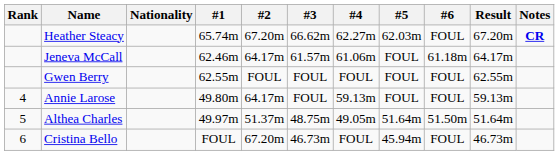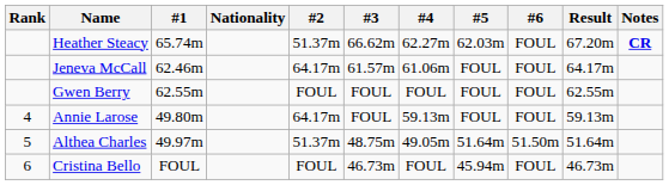columns swapped: Nationality <-> #1
Heather Steacy | #2: 67.20m -> 51.37m
Jeneva McCall | #6: 61.18m -> FOUL
Cristina Bello | #2: 67.20m -> FOUL
